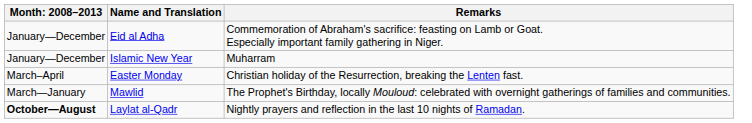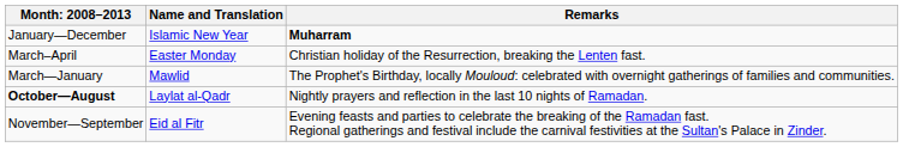- row: January—December | Eid al Adha | Commemoration of Abraham's sacrifice: feasting on Lamb or Goat. Especially important family gathering in Niger.
Islamic New Year | Remarks: normal -> bold
+ row: November—September | Eid al Fitr | Evening feasts and parties to celebrate the breaking of the Ramadan fast. Regional gatherings and festival include the carnival festivities at the Sultan's Palace in Zinder.
